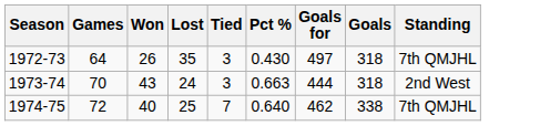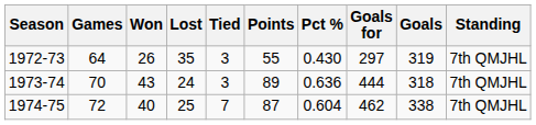+ column: Points | 55 | 89 | 87
1972-73 | Goals for: 497 -> 297
1972-73 | Goals: 318 -> 319
1973-74 | Pct %: 0.663 -> 0.636
1973-74 | Standing: 2nd West -> 7th QMJHL
1974-75 | Pct %: 0.640 -> 0.604
